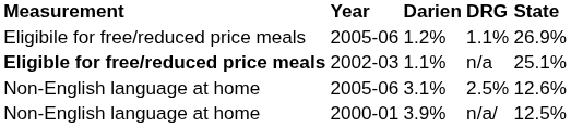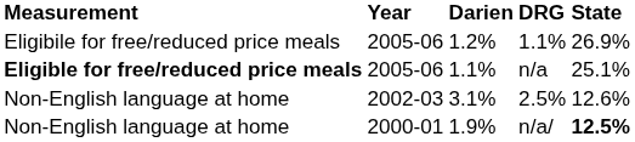n/a | Year: 2002-03 -> 2005-06
2.5% | Year: 2005-06 -> 2002-03
n/a/ | Darien: 3.9% -> 1.9%
n/a/ | State: normal -> bold
